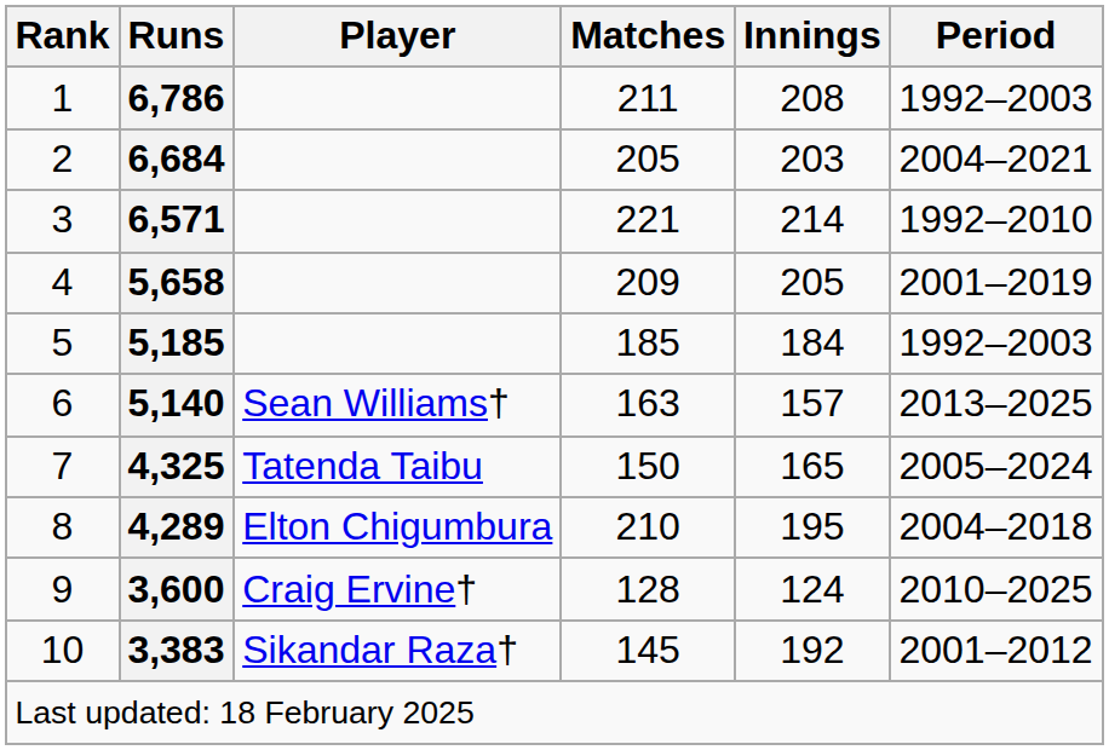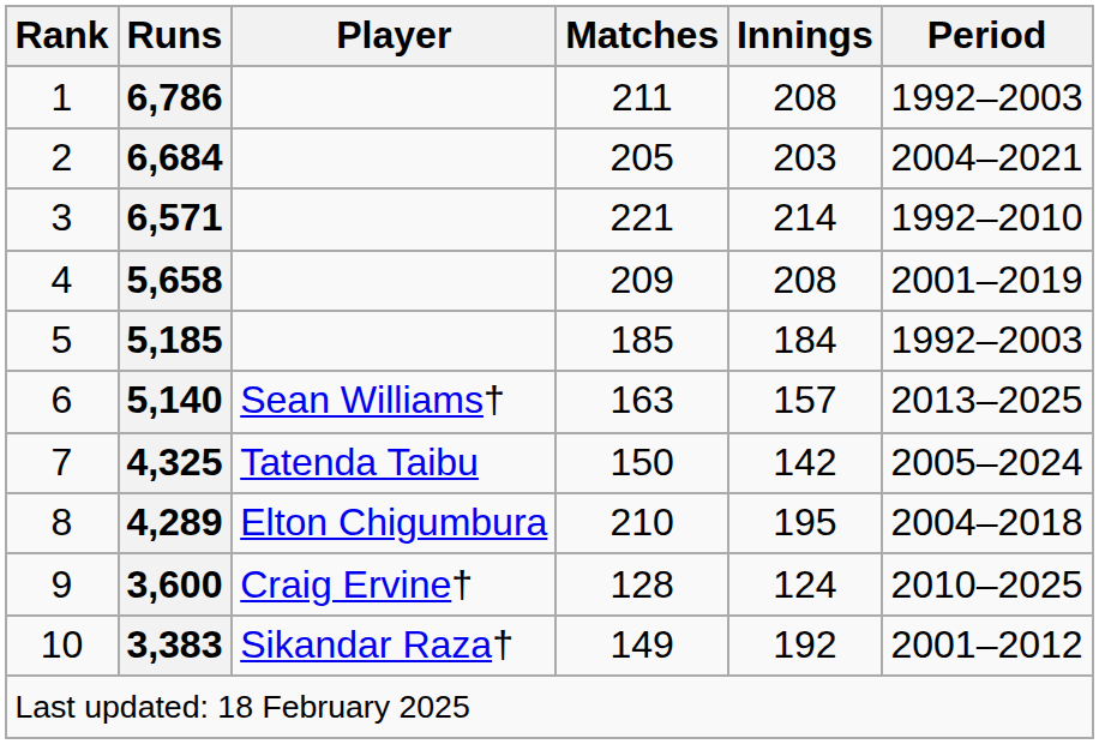5,658 | Innings: 205 -> 208
4,325 | Innings: 165 -> 142
3,383 | Matches: 145 -> 149
